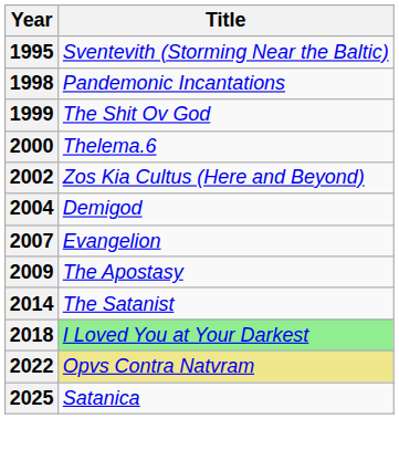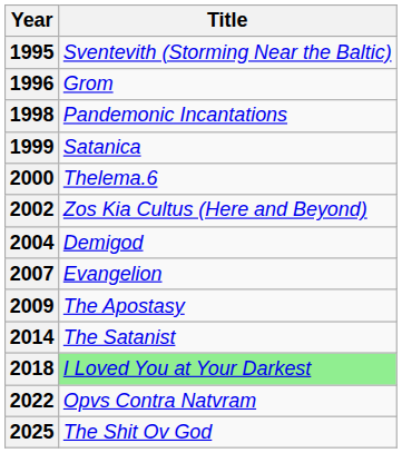+ row: 1996 | Grom
1999 | Title: The Shit Ov God -> Satanica
2022 | Title: khaki background -> no background
2025 | Title: Satanica -> The Shit Ov God
